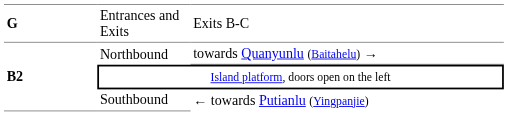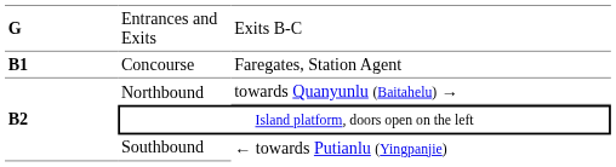+ row: B1 | Concourse | Faregates, Station Agent
